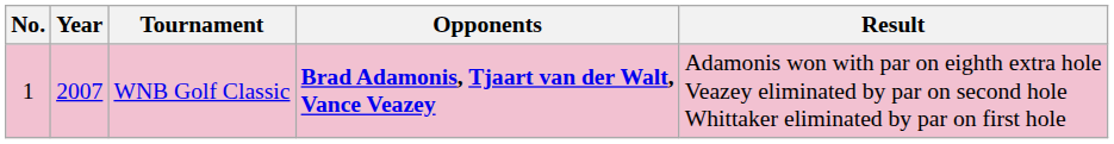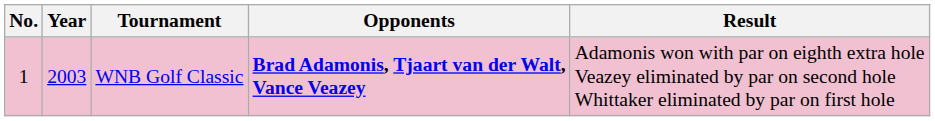WNB Golf Classic | Year: 2007 -> 2003
